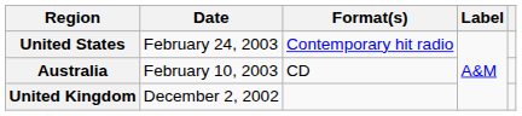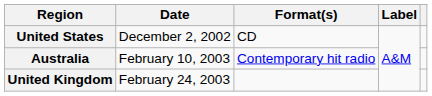United States | Date: February 24, 2003 -> December 2, 2002
United States | Format(s): Contemporary hit radio -> CD
Australia | Format(s): CD -> Contemporary hit radio
United Kingdom | Date: December 2, 2002 -> February 24, 2003
